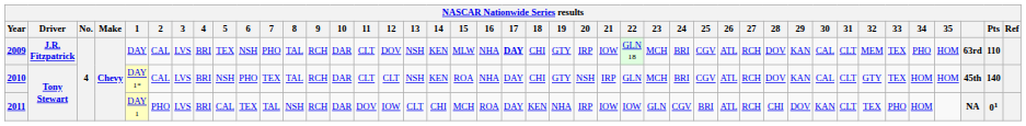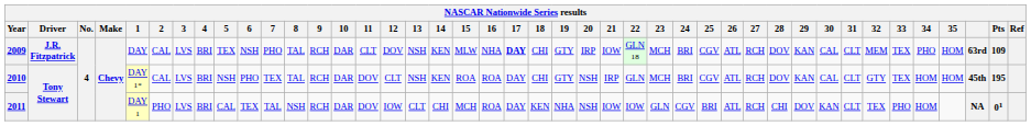2009 | Pts: 110 -> 109
2010 | 11: CLT -> DOV
2010 | 16: NHA -> ROA
2010 | Pts: 140 -> 195
2011 | 20: IRP -> NSH
